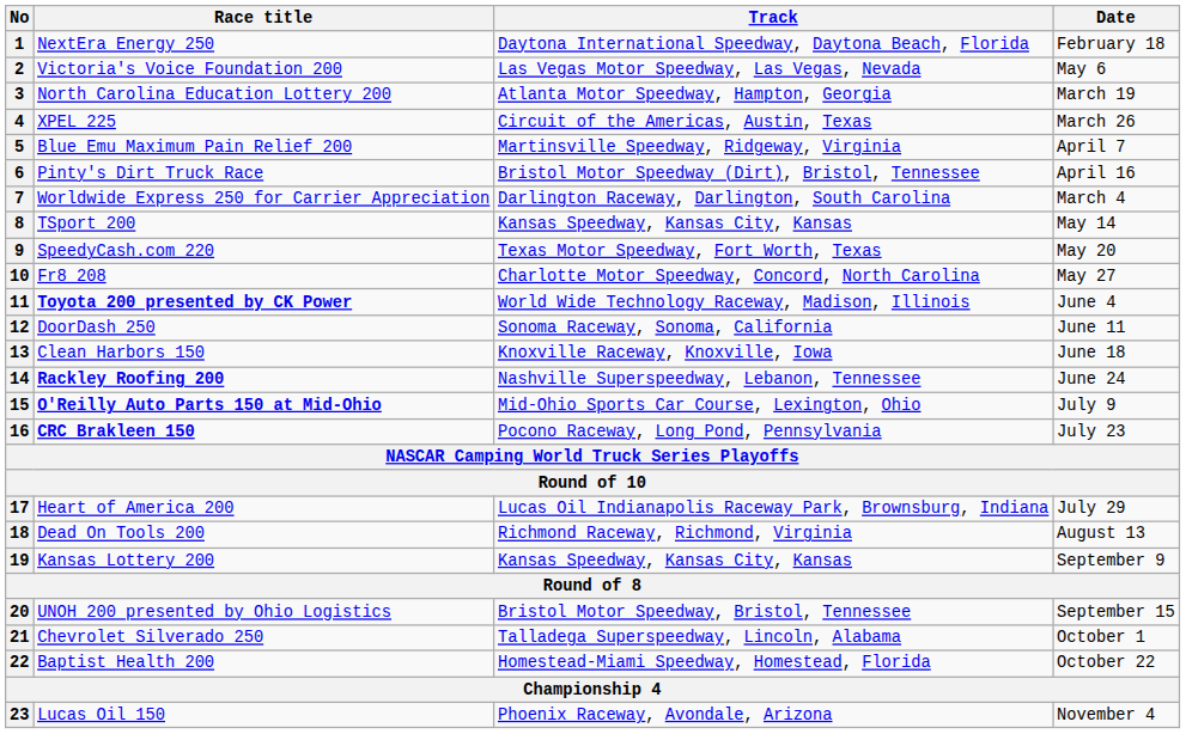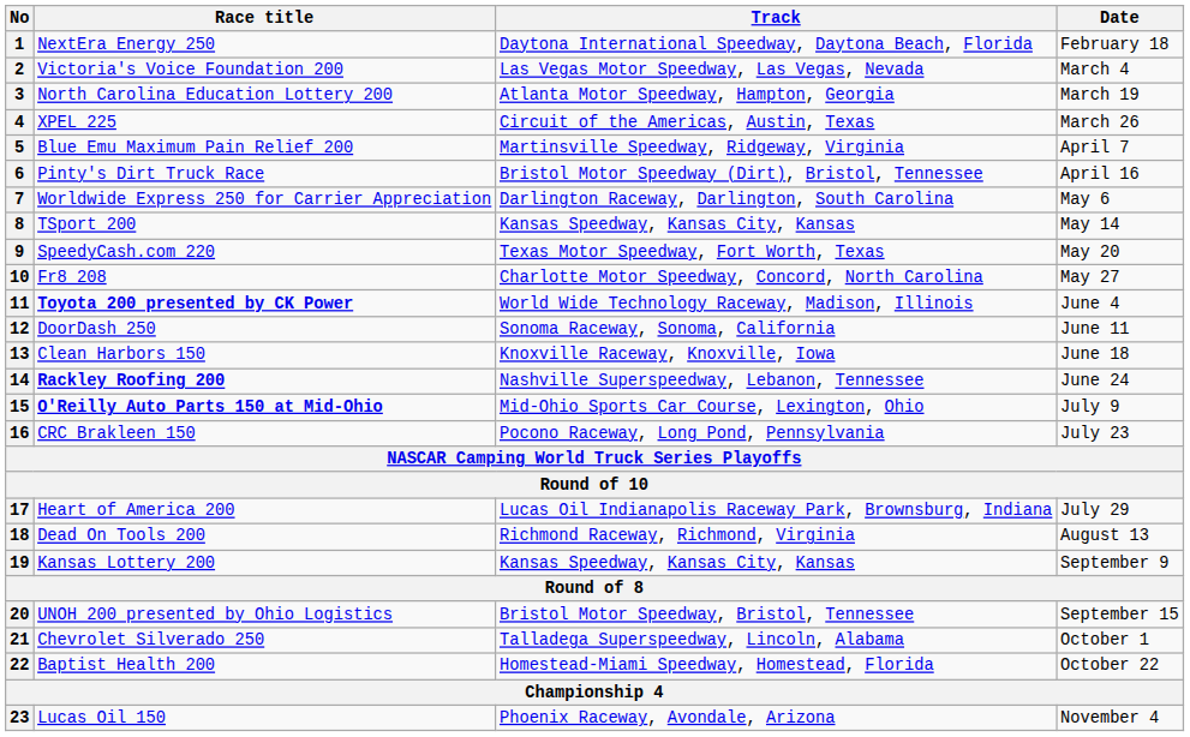2 | Date: May 6 -> March 4
7 | Date: March 4 -> May 6
16 | Race title: bold -> normal
